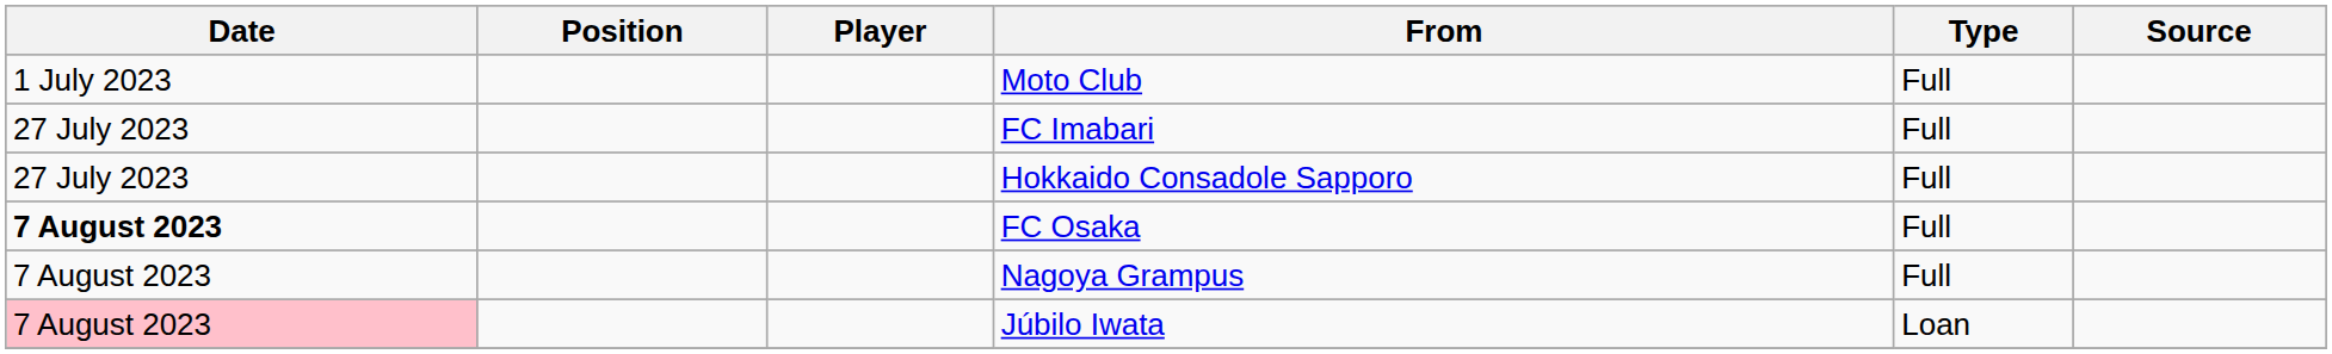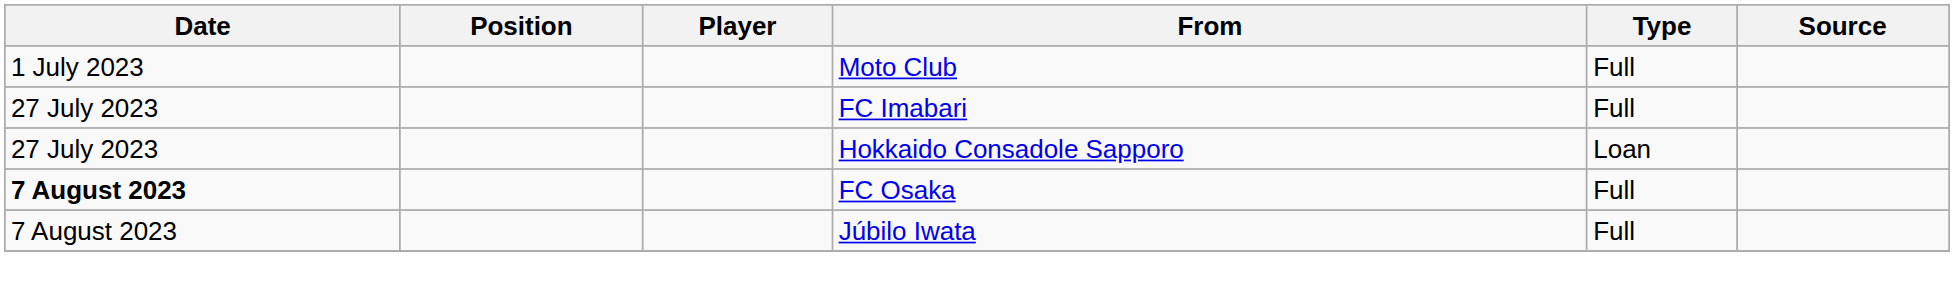Hokkaido Consadole Sapporo | Type: Full -> Loan
- row: 7 August 2023 | Nagoya Grampus | Full
Júbilo Iwata | Date: pink background -> no background
Júbilo Iwata | Type: Loan -> Full
